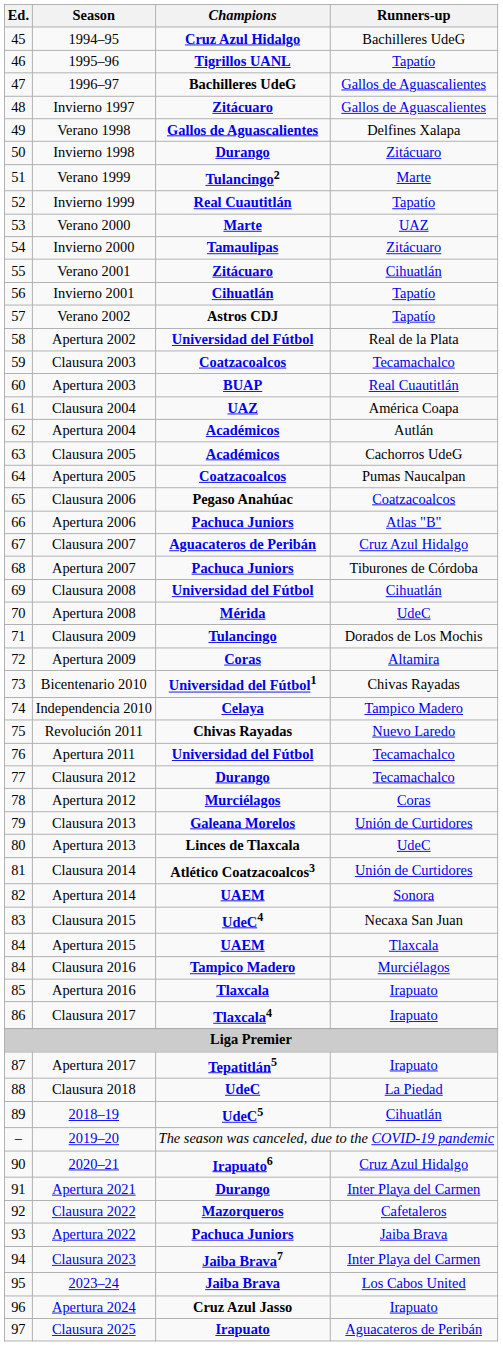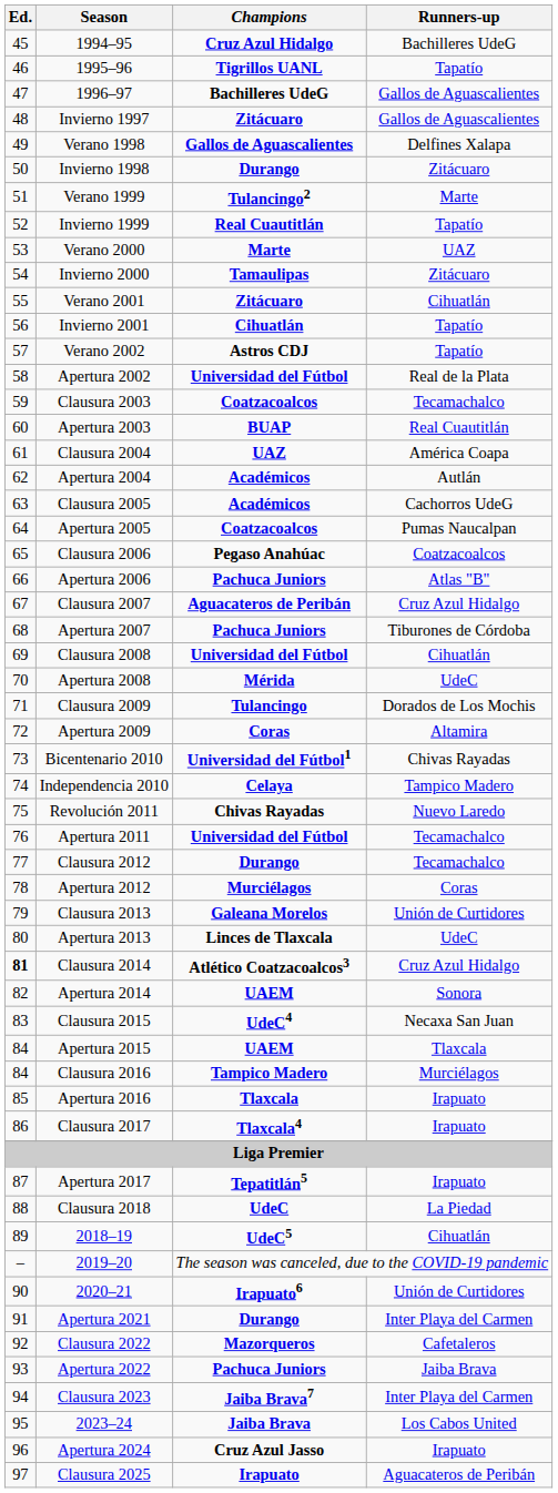Clausura 2014 | Ed.: normal -> bold
Clausura 2014 | Runners-up: Unión de Curtidores -> Cruz Azul Hidalgo
2020–21 | Runners-up: Cruz Azul Hidalgo -> Unión de Curtidores
